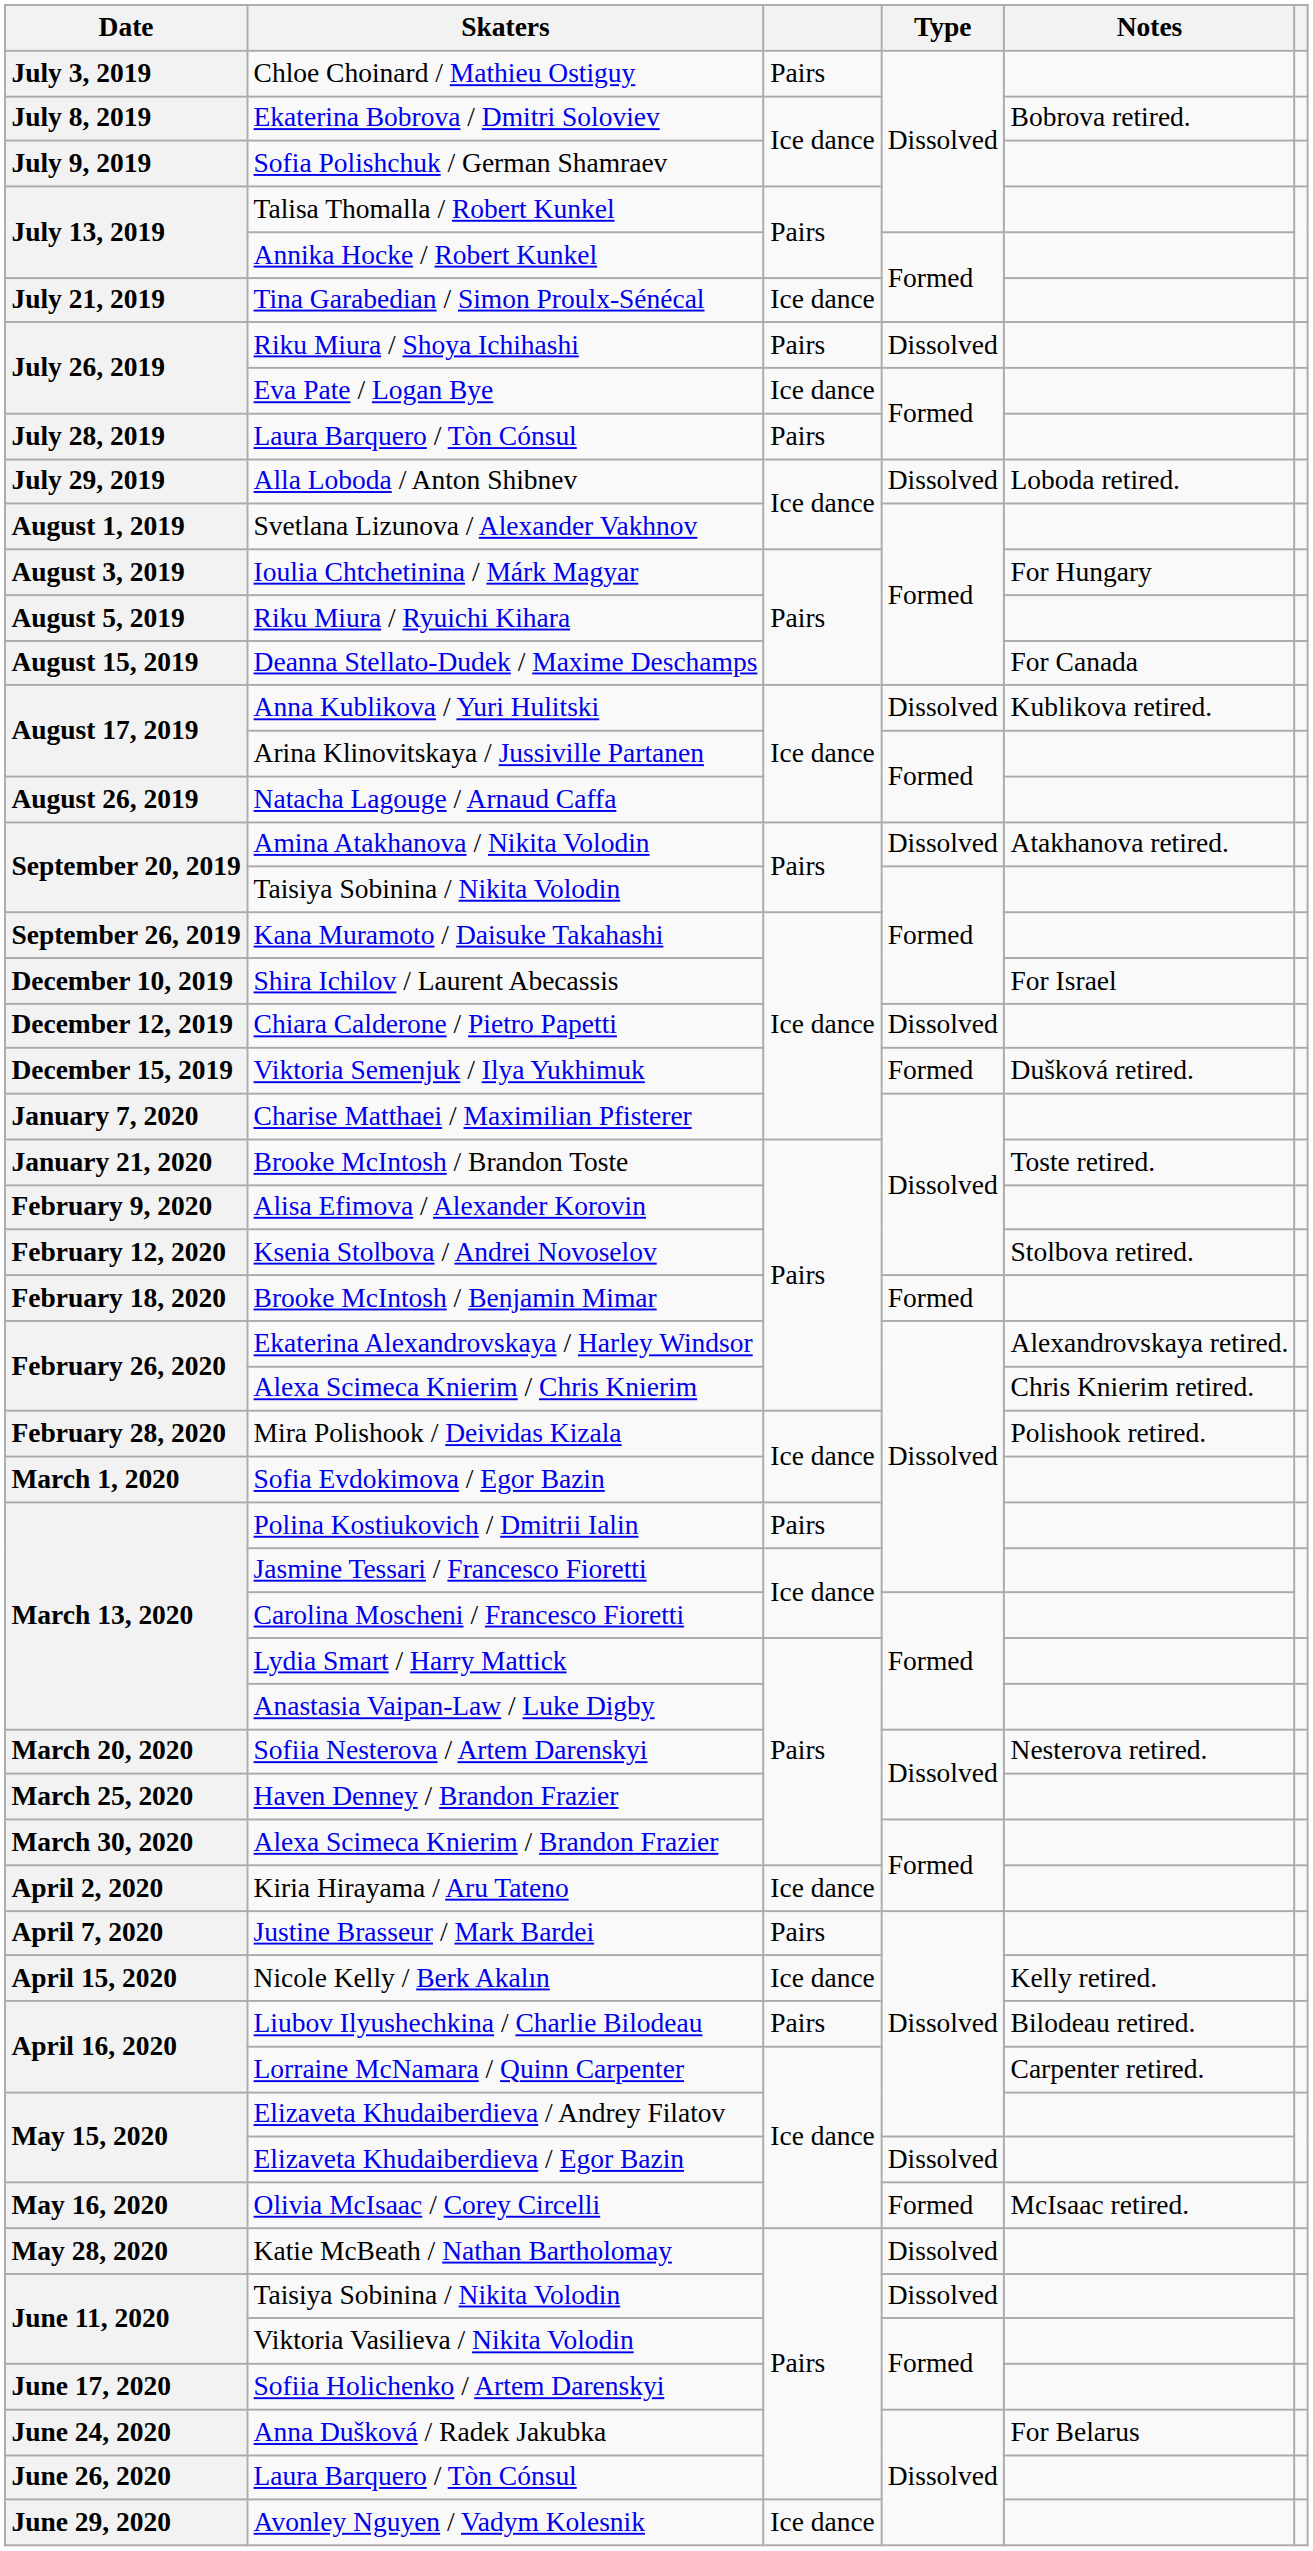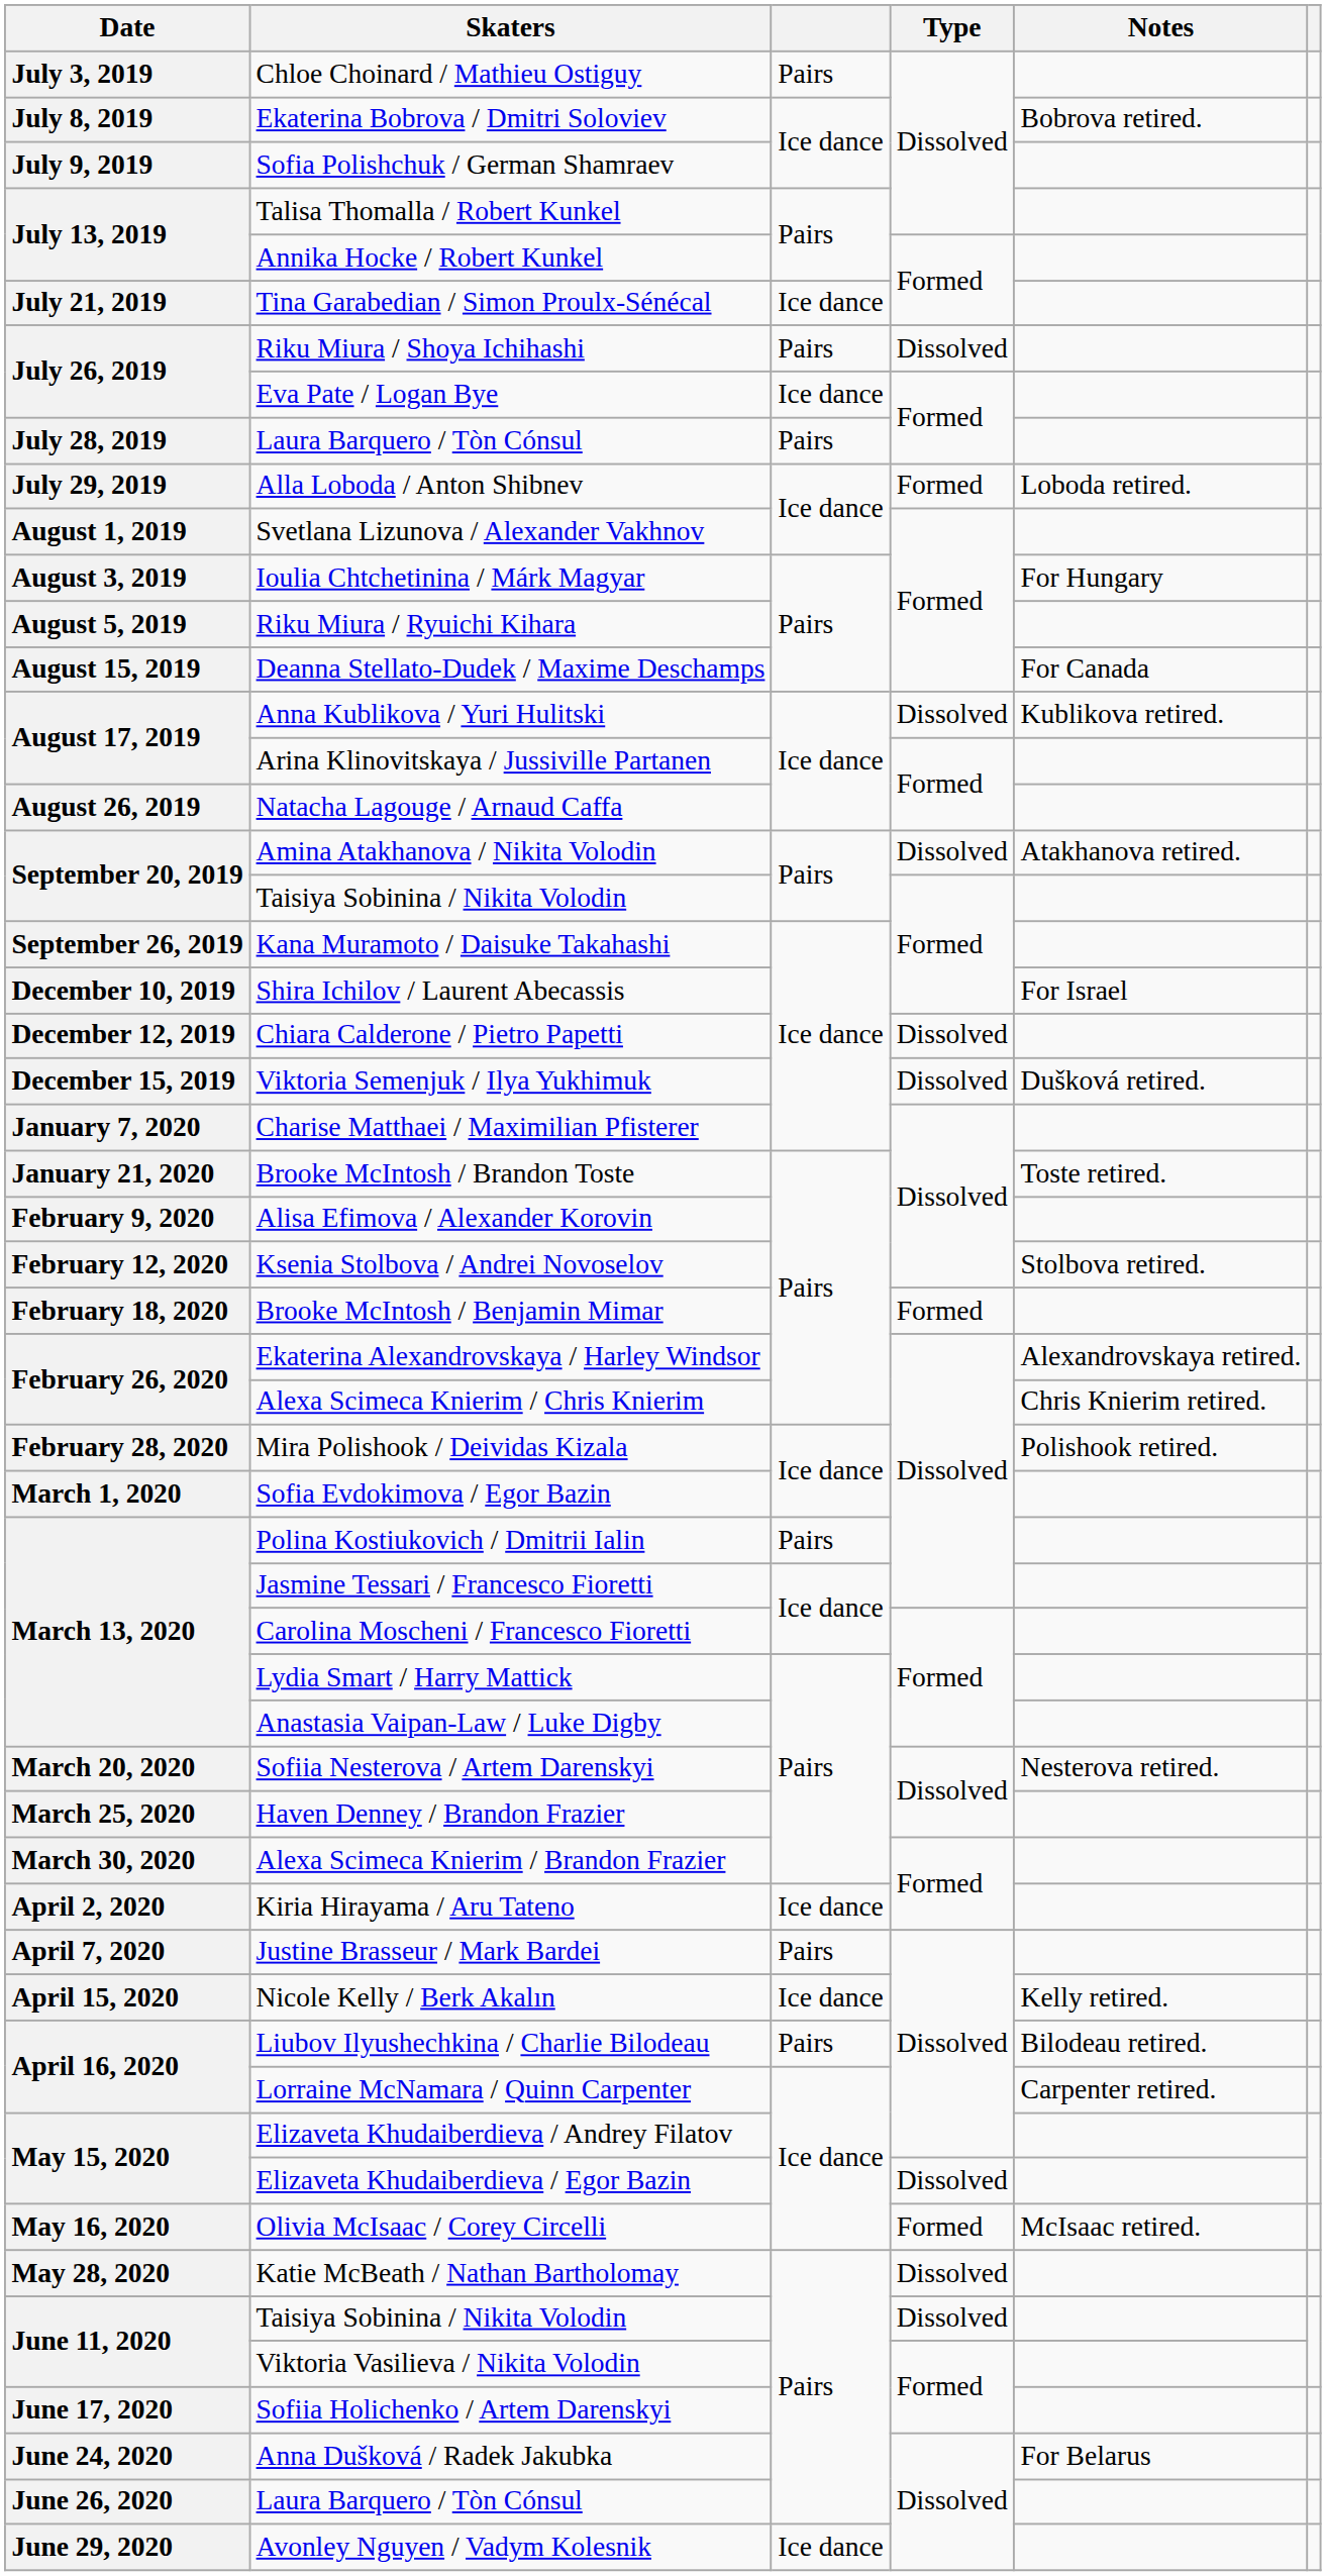Alla Loboda / Anton Shibnev | Type: Dissolved -> Formed
Viktoria Semenjuk / Ilya Yukhimuk | Type: Formed -> Dissolved
